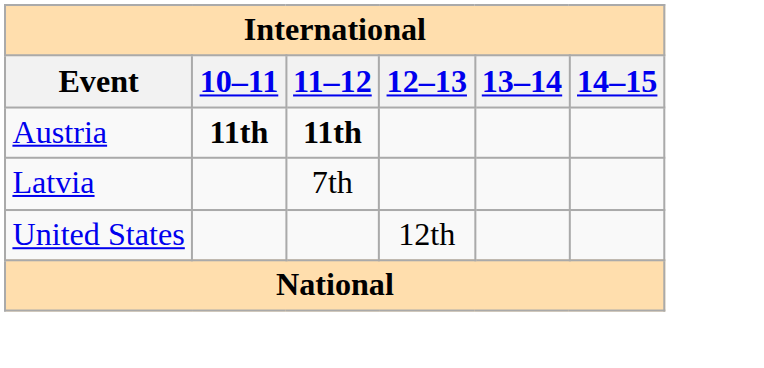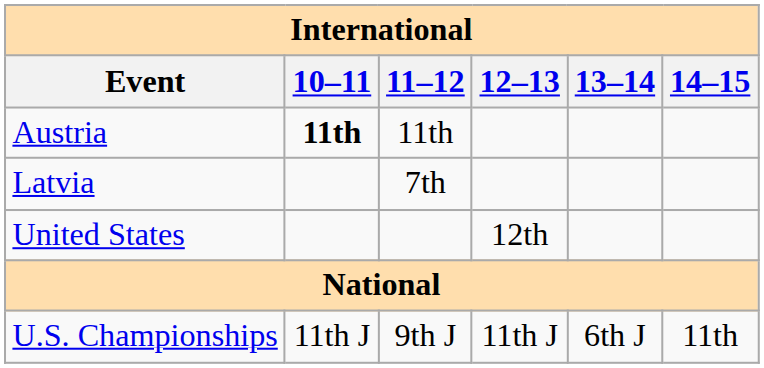Austria | 11–12: bold -> normal
+ row: U.S. Championships | 11th J | 9th J | 11th J | 6th J | 11th
